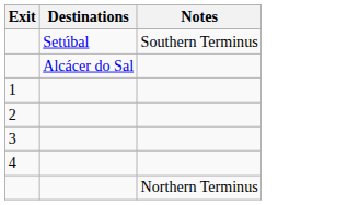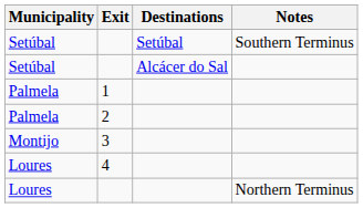+ column: Municipality | Setúbal | Setúbal | Palmela | Palmela | Montijo | Loures | Loures
